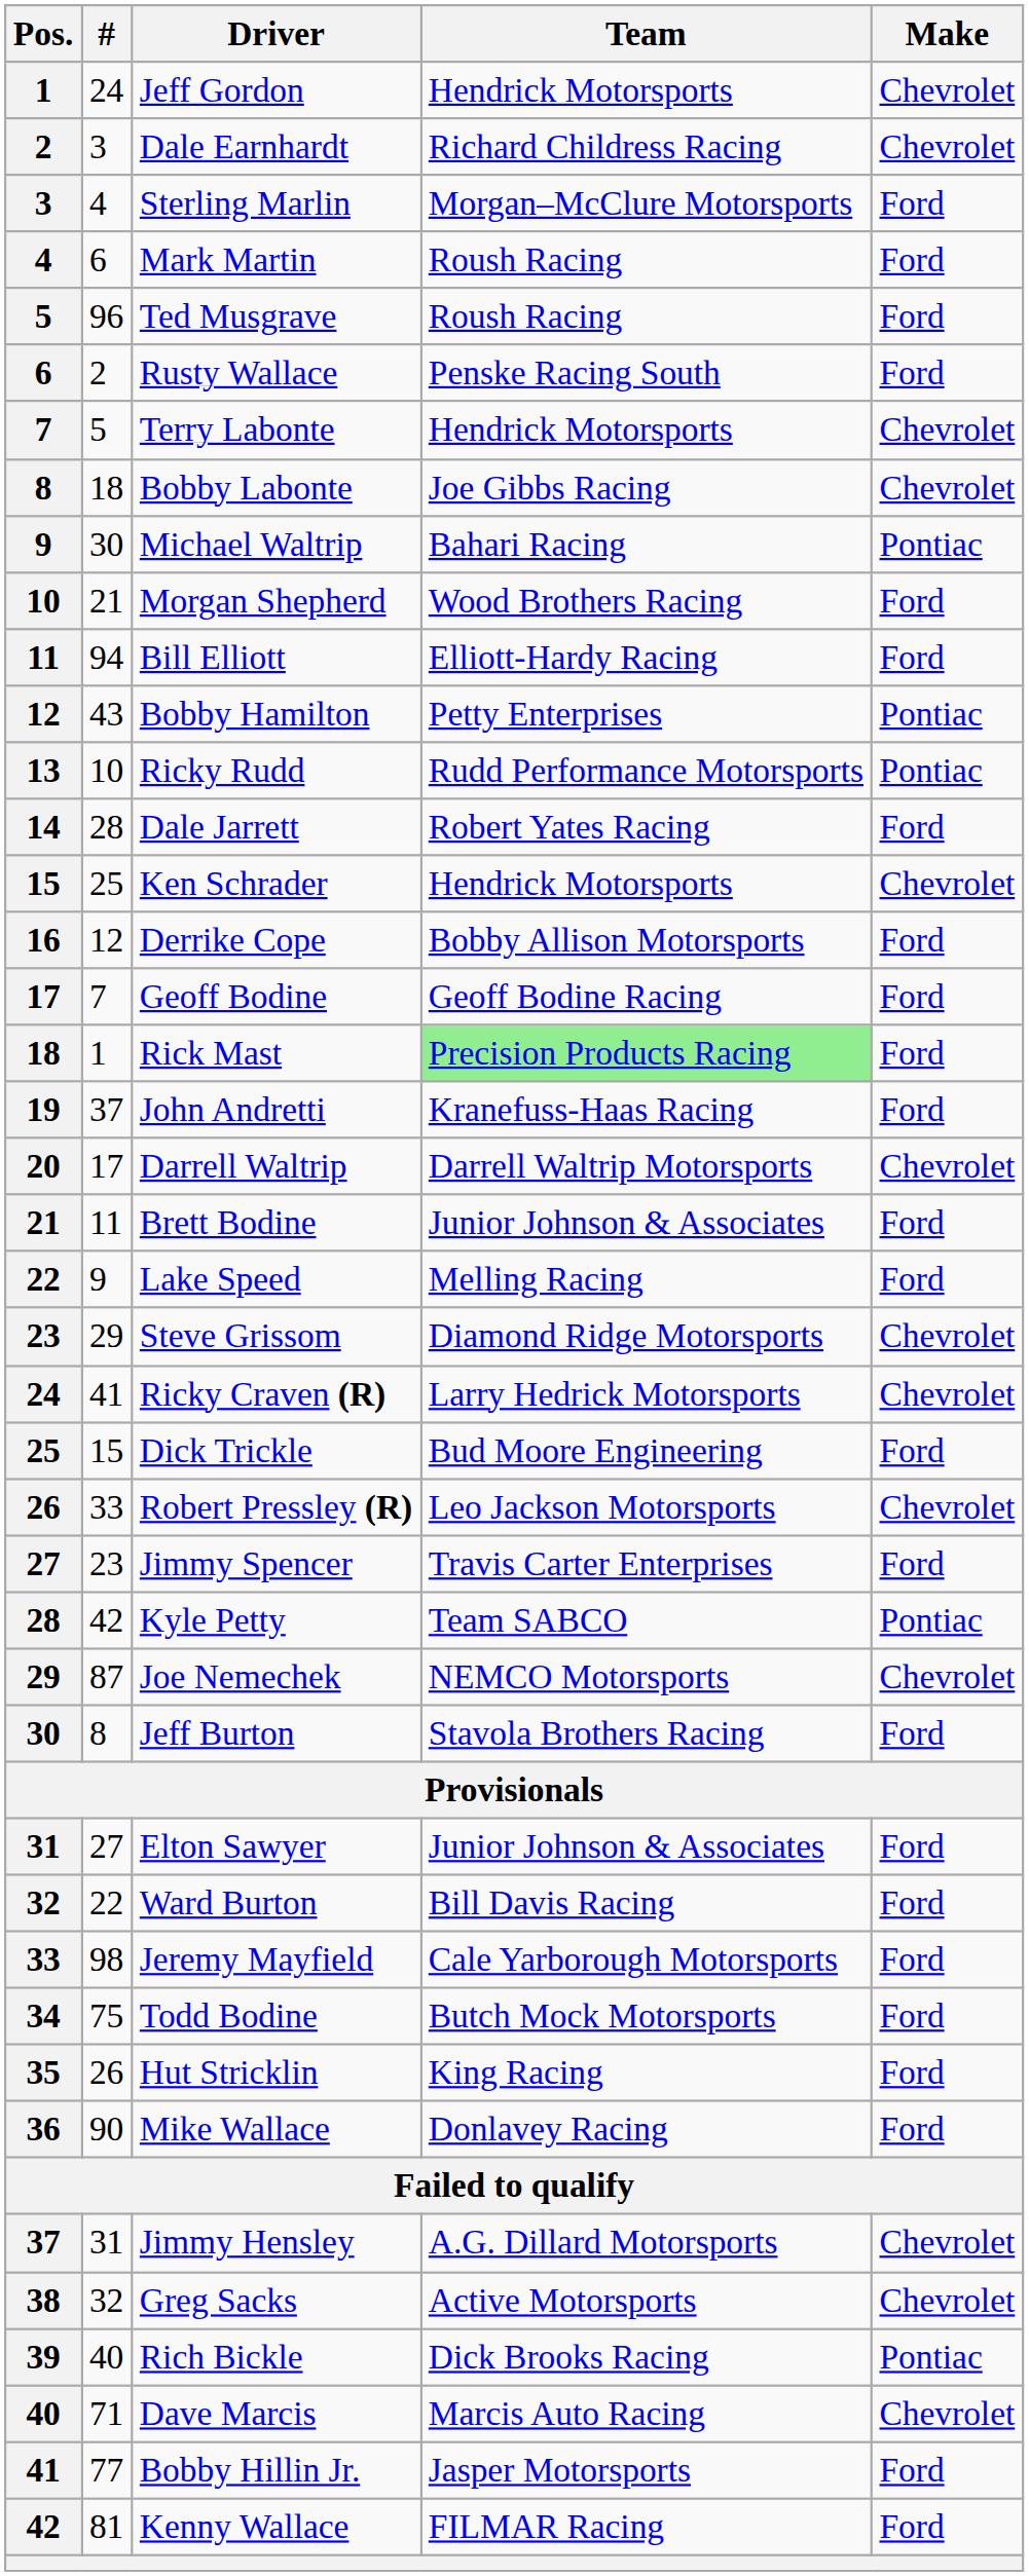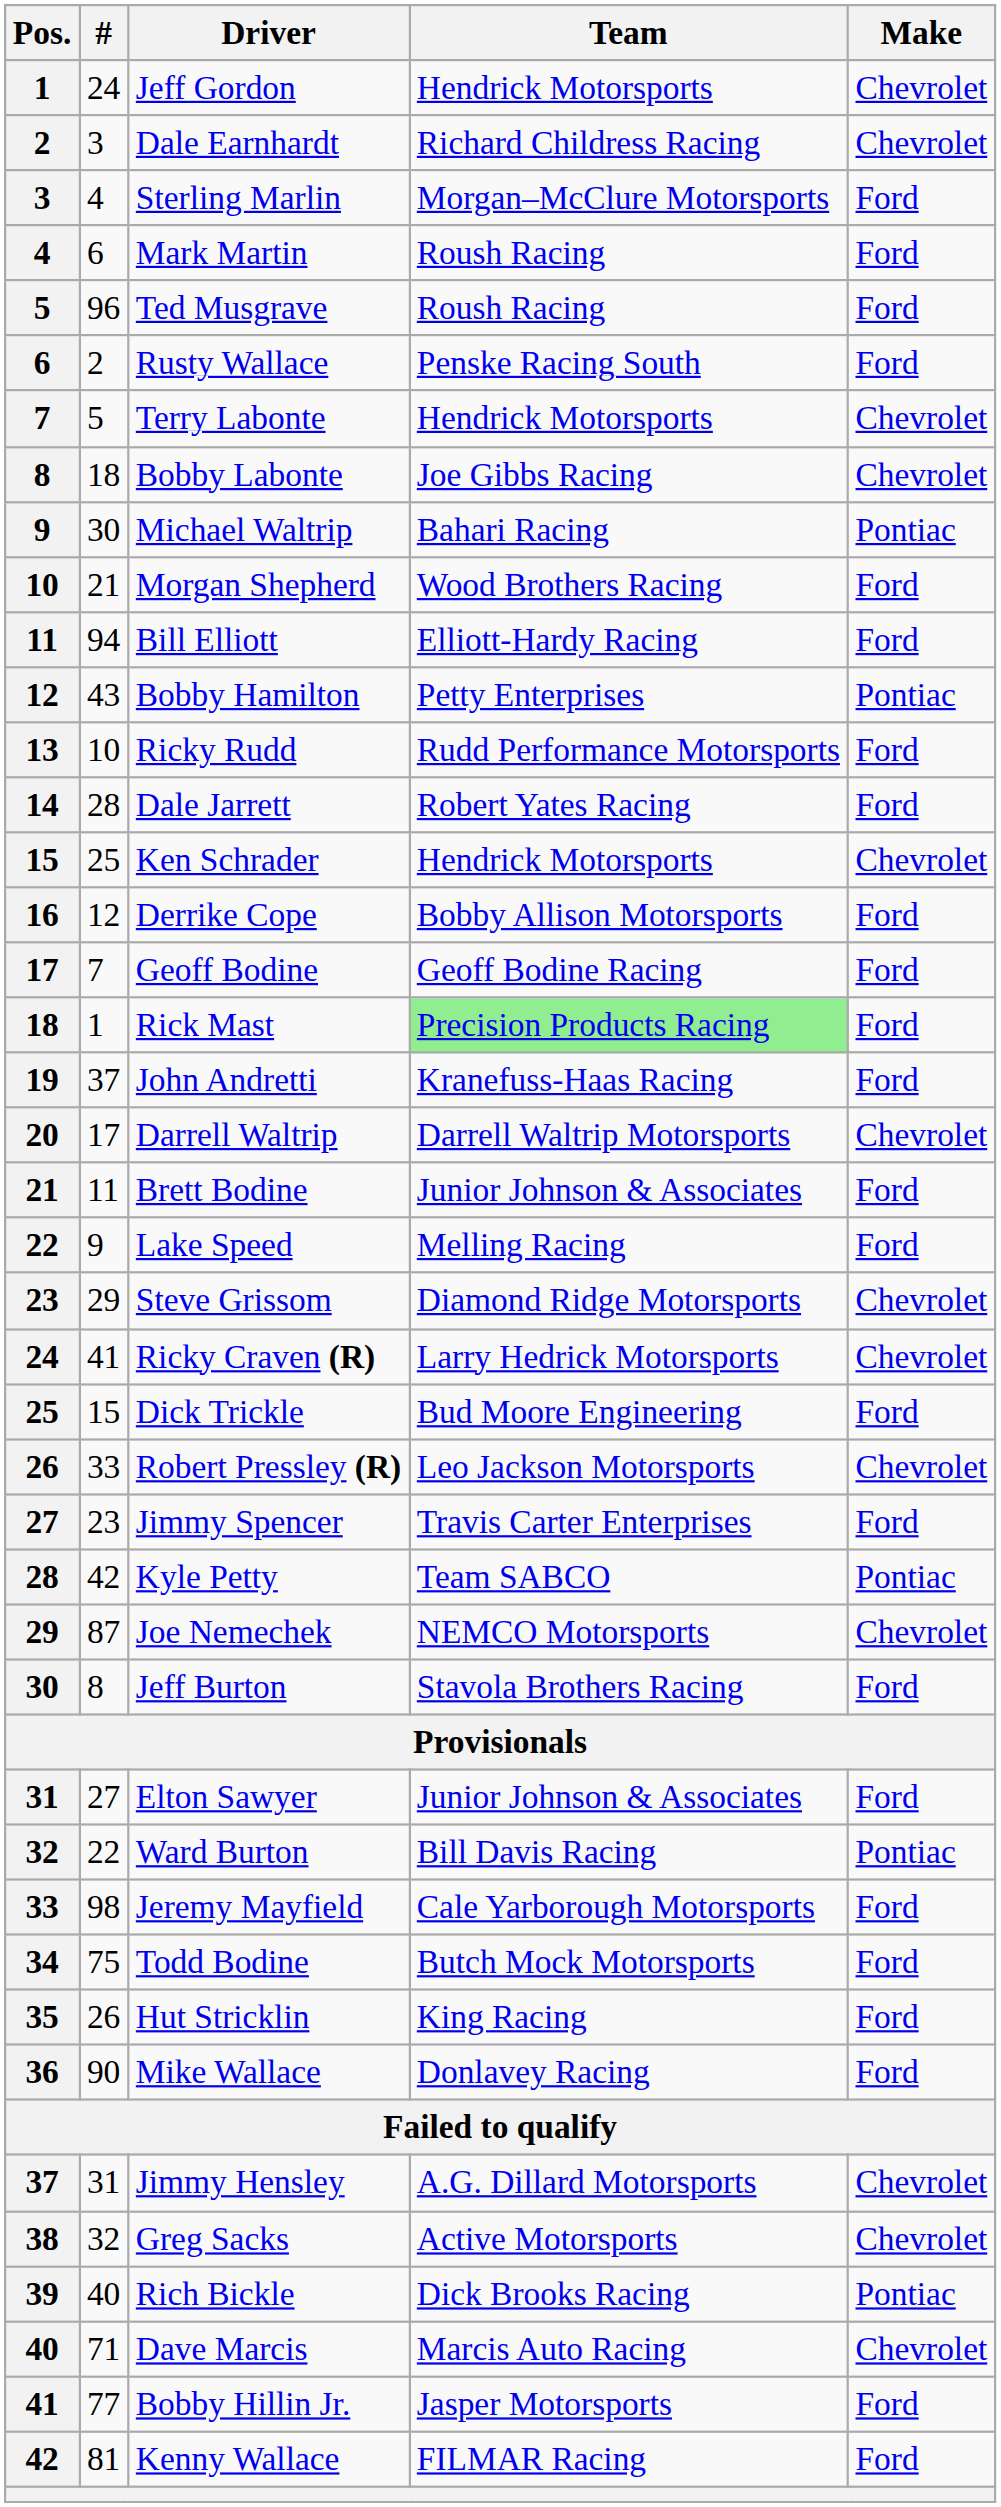Ricky Rudd | Make: Pontiac -> Ford
Ward Burton | Make: Ford -> Pontiac
